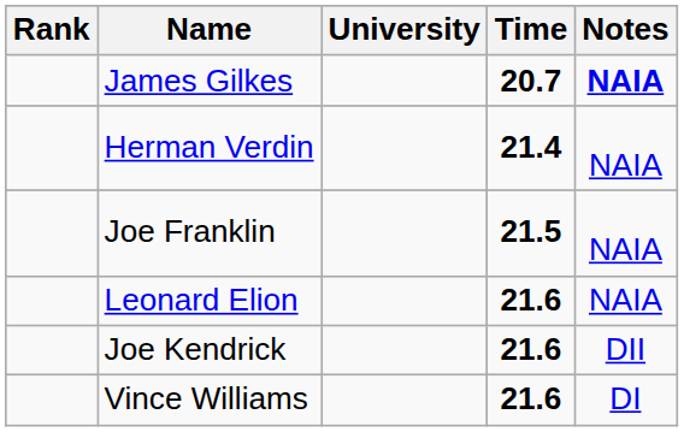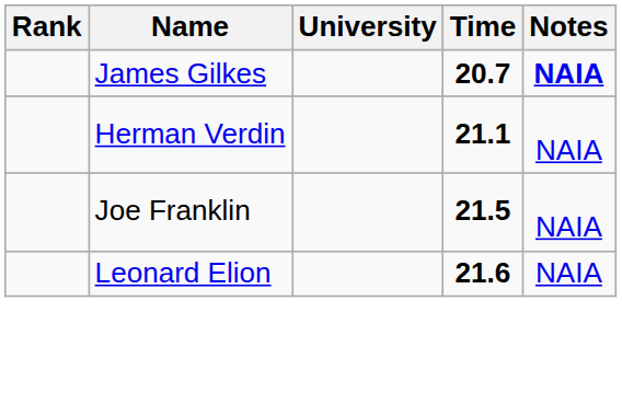Herman Verdin | Time: 21.4 -> 21.1
- row: Joe Kendrick | 21.6 | DII
- row: Vince Williams | 21.6 | DI
